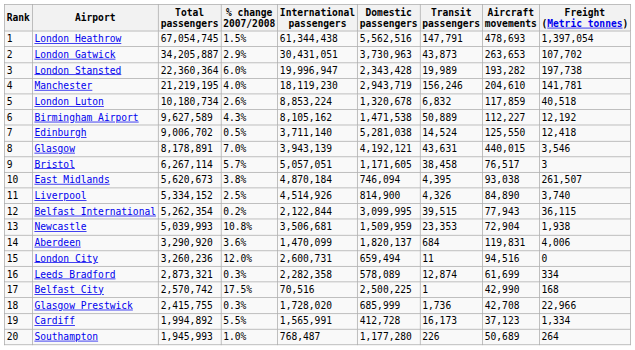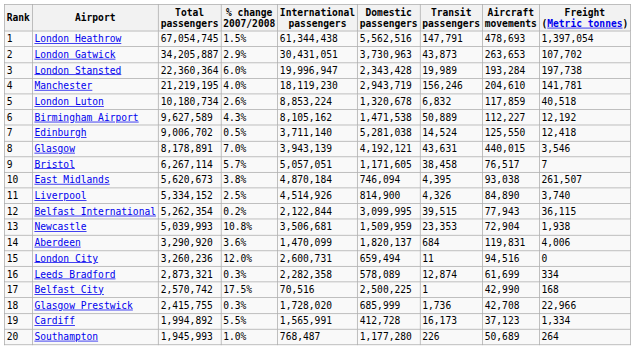London Stansted | Aircraft movements: 193,282 -> 193,284
Bristol | Freight (Metric tonnes): 3 -> 7
